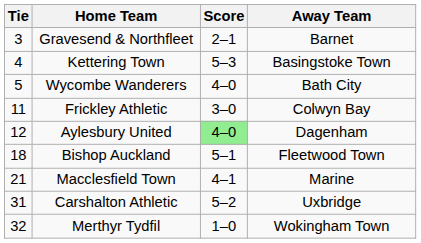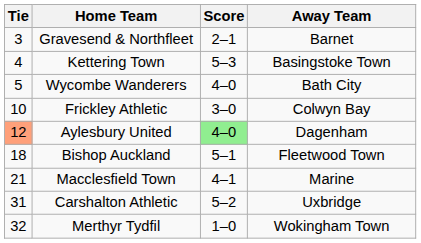Frickley Athletic | Tie: 11 -> 10
Aylesbury United | Tie: no background -> lightsalmon background
